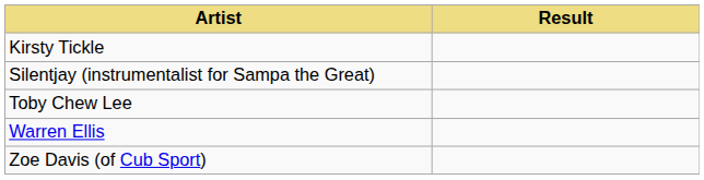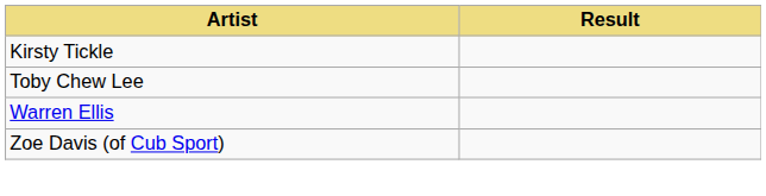- row: Silentjay (instrumentalist for Sampa the Great)
